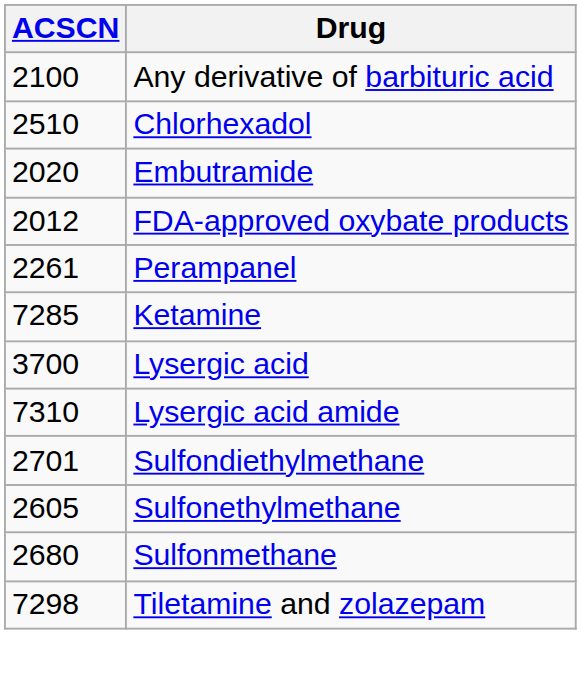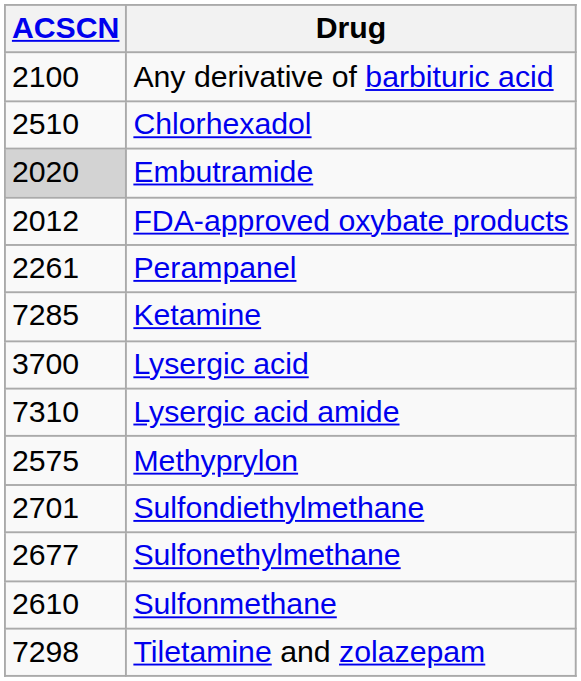Embutramide | ACSCN: no background -> lightgrey background
+ row: 2575 | Methyprylon
Sulfonethylmethane | ACSCN: 2605 -> 2677
Sulfonmethane | ACSCN: 2680 -> 2610
